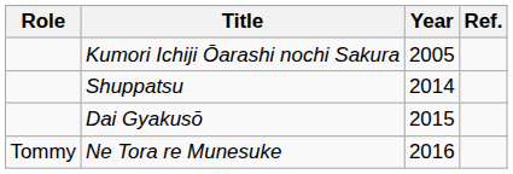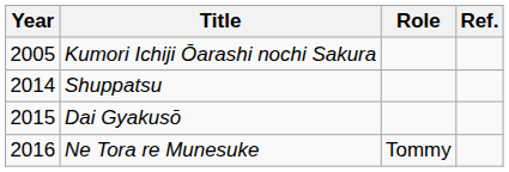columns swapped: Year <-> Role
